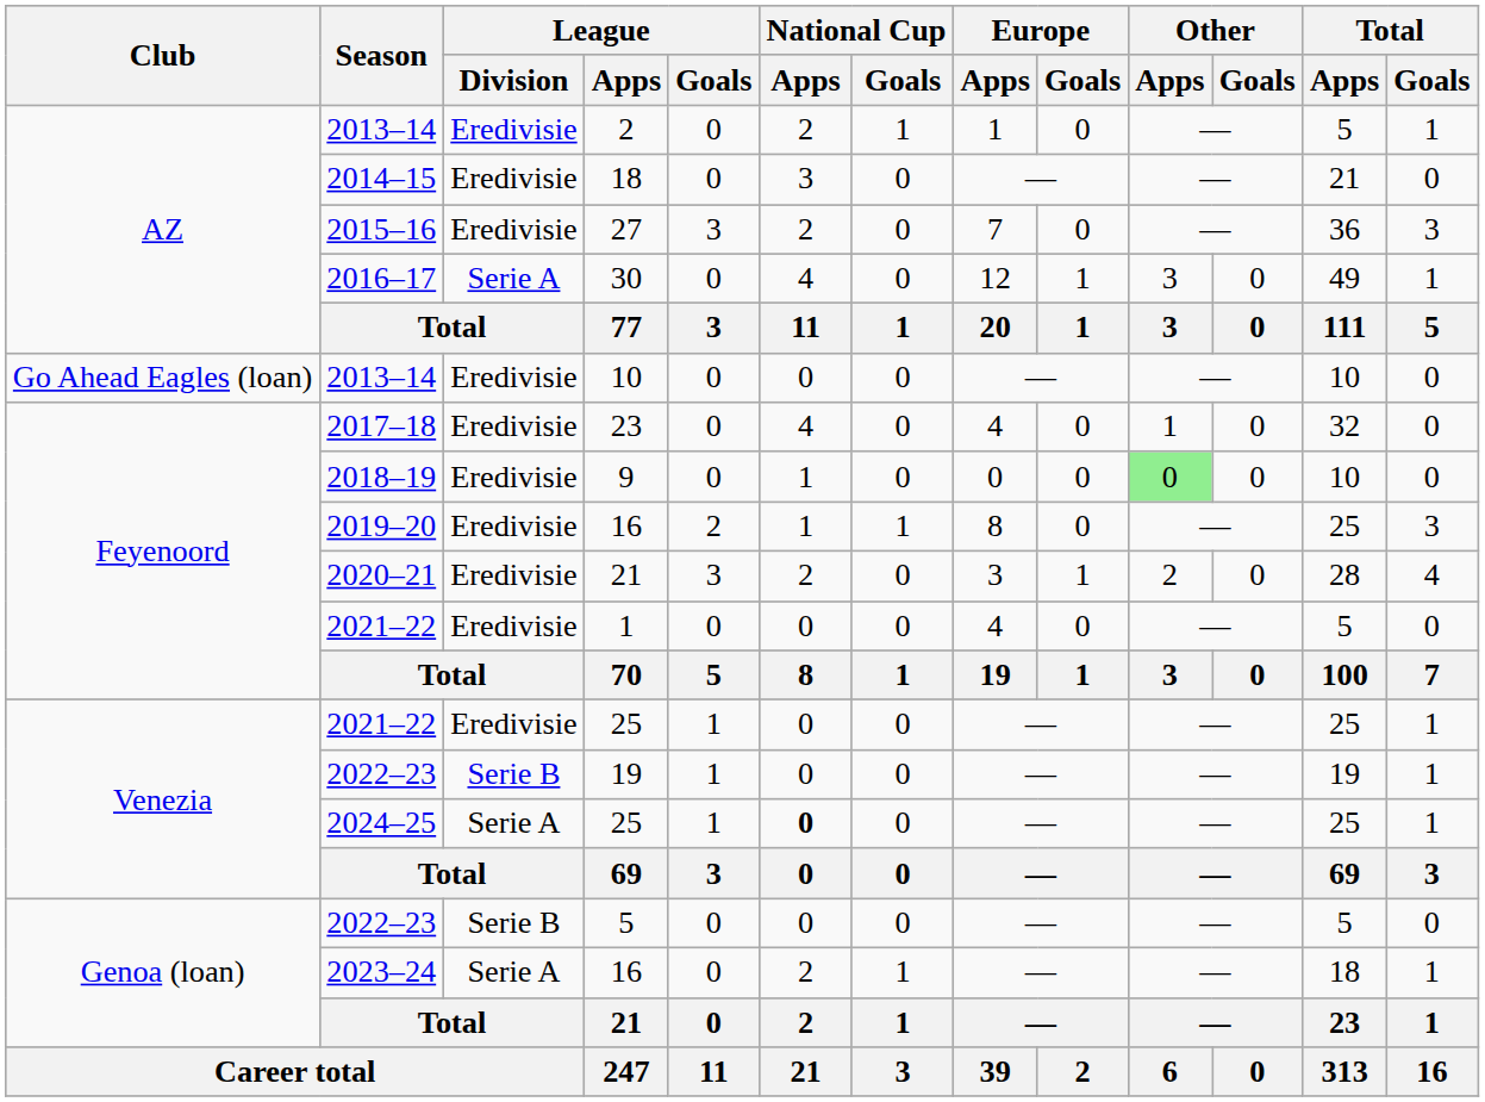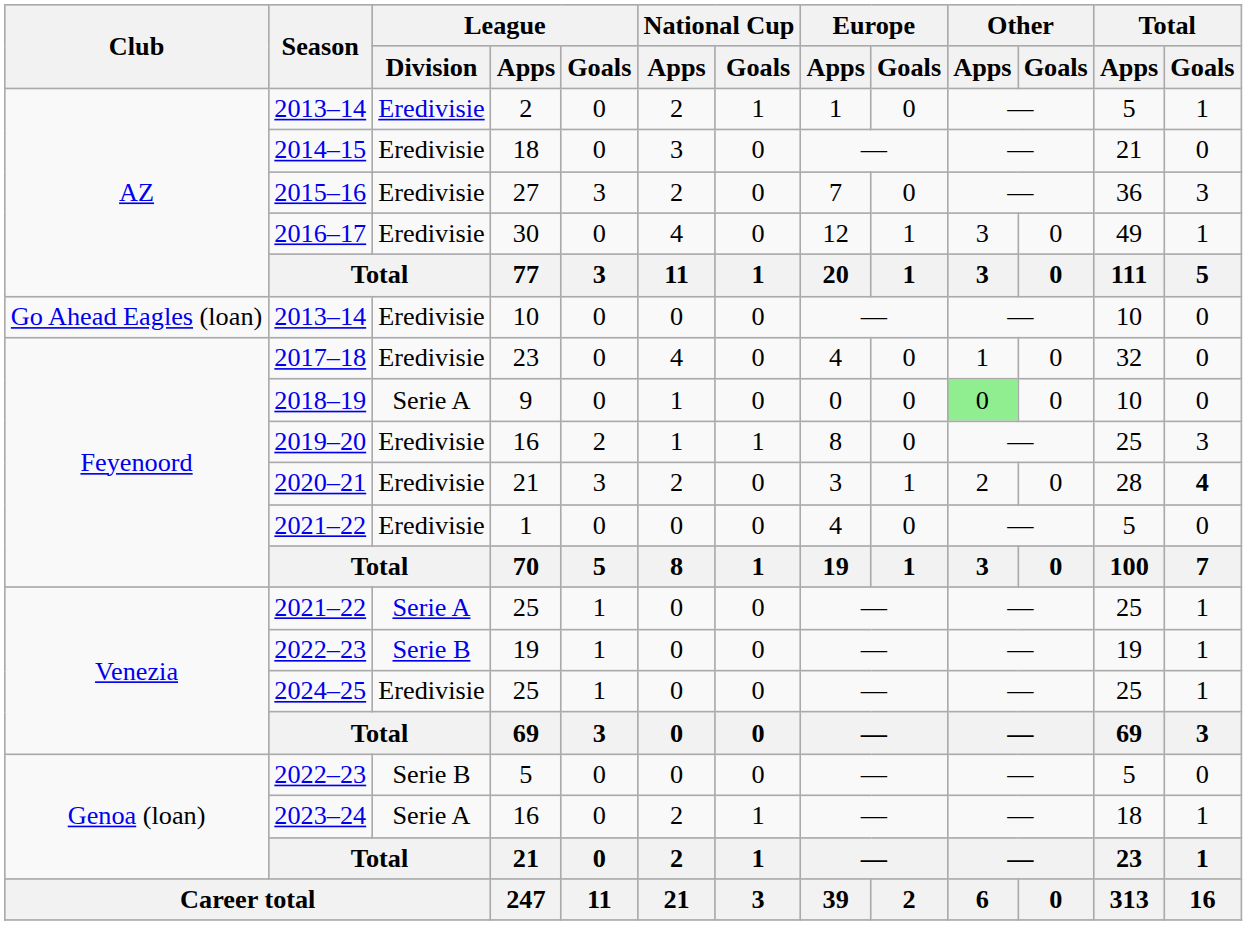30 | League / Division: Serie A -> Eredivisie
9 | League / Division: Eredivisie -> Serie A
2020–21 / 21 | Total / Goals: normal -> bold
2021–22 / 25 | League / Division: Eredivisie -> Serie A
2024–25 / 25 | League / Division: Serie A -> Eredivisie
2024–25 / 25 | National Cup / Apps: bold -> normal
